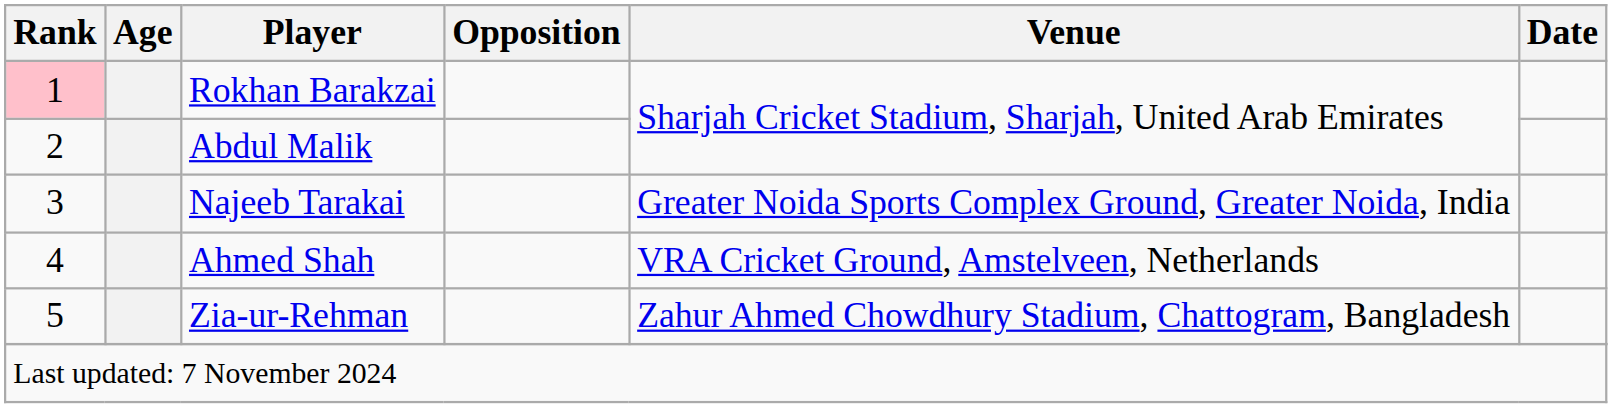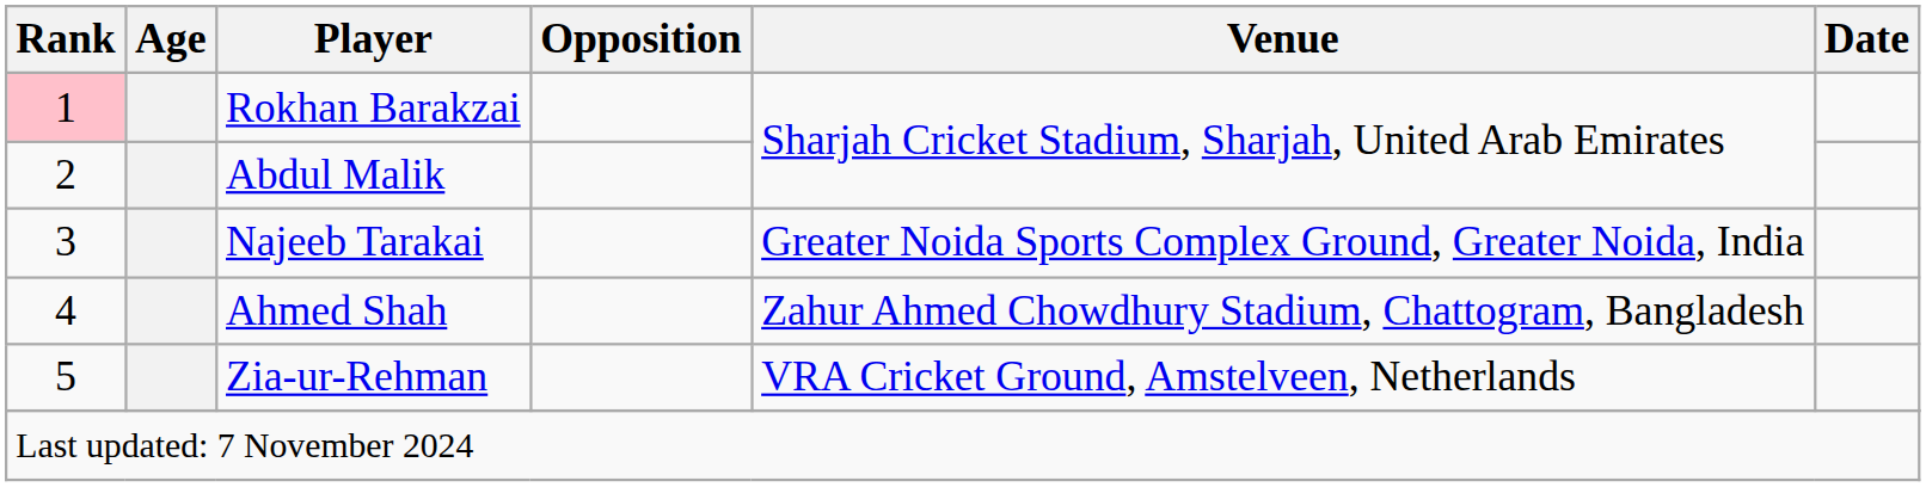Ahmed Shah | Venue: VRA Cricket Ground, Amstelveen, Netherlands -> Zahur Ahmed Chowdhury Stadium, Chattogram, Bangladesh
Zia-ur-Rehman | Venue: Zahur Ahmed Chowdhury Stadium, Chattogram, Bangladesh -> VRA Cricket Ground, Amstelveen, Netherlands
